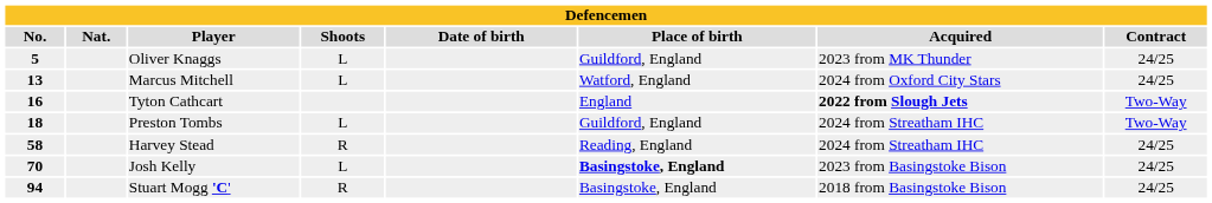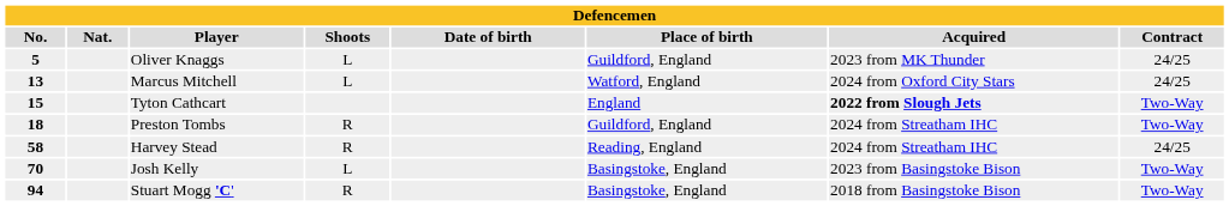Tyton Cathcart | No.: 16 -> 15
Preston Tombs | Shoots: L -> R
Josh Kelly | Place of birth: bold -> normal
Josh Kelly | Contract: 24/25 -> Two-Way
Stuart Mogg 'C' | Contract: 24/25 -> Two-Way
